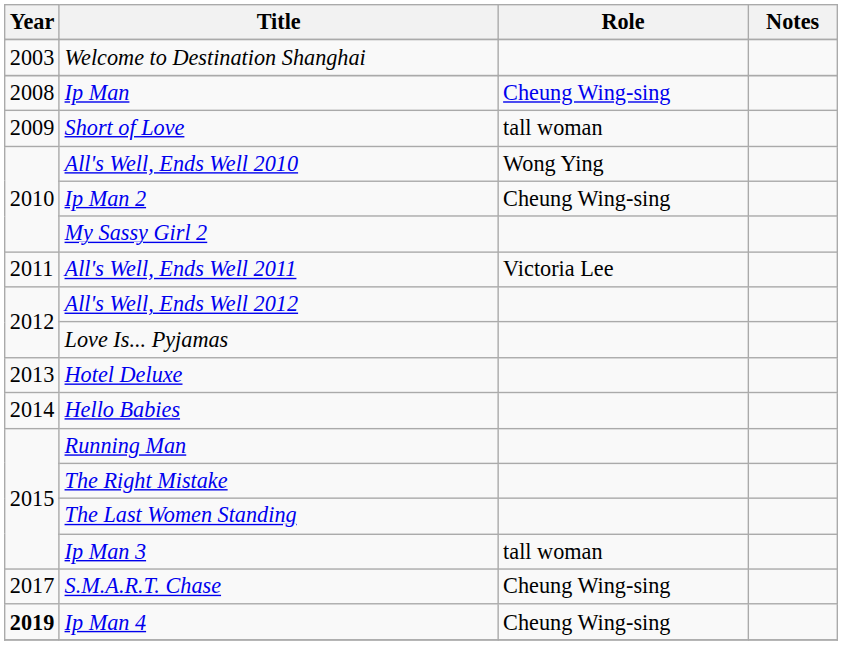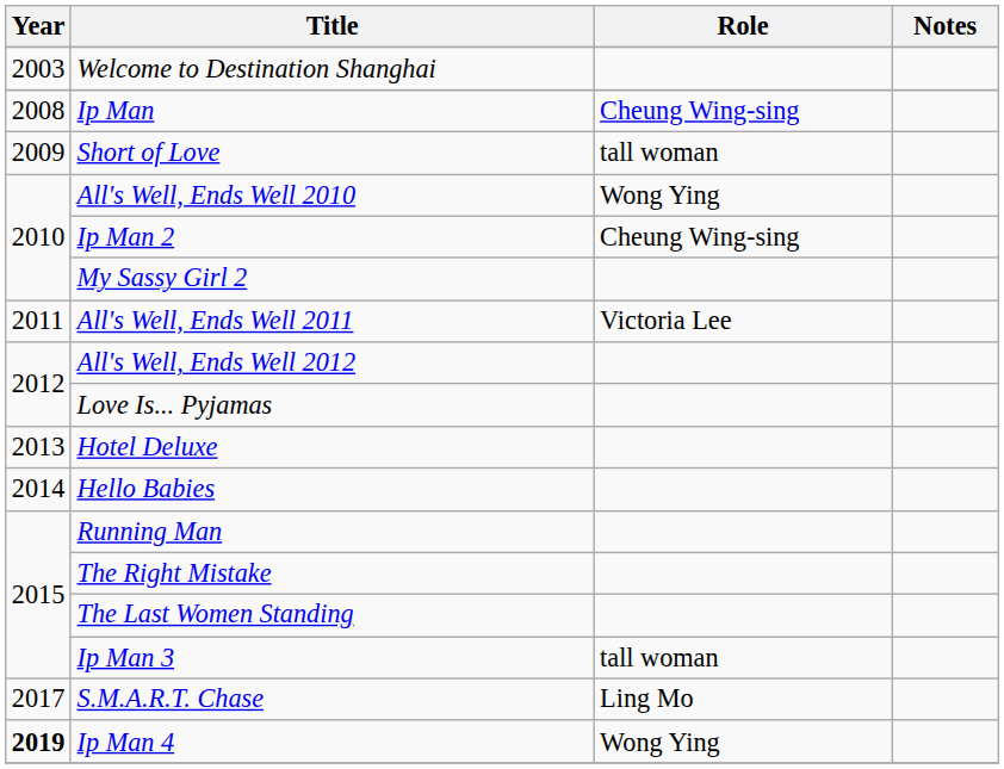S.M.A.R.T. Chase | Role: Cheung Wing-sing -> Ling Mo
Ip Man 4 | Role: Cheung Wing-sing -> Wong Ying
